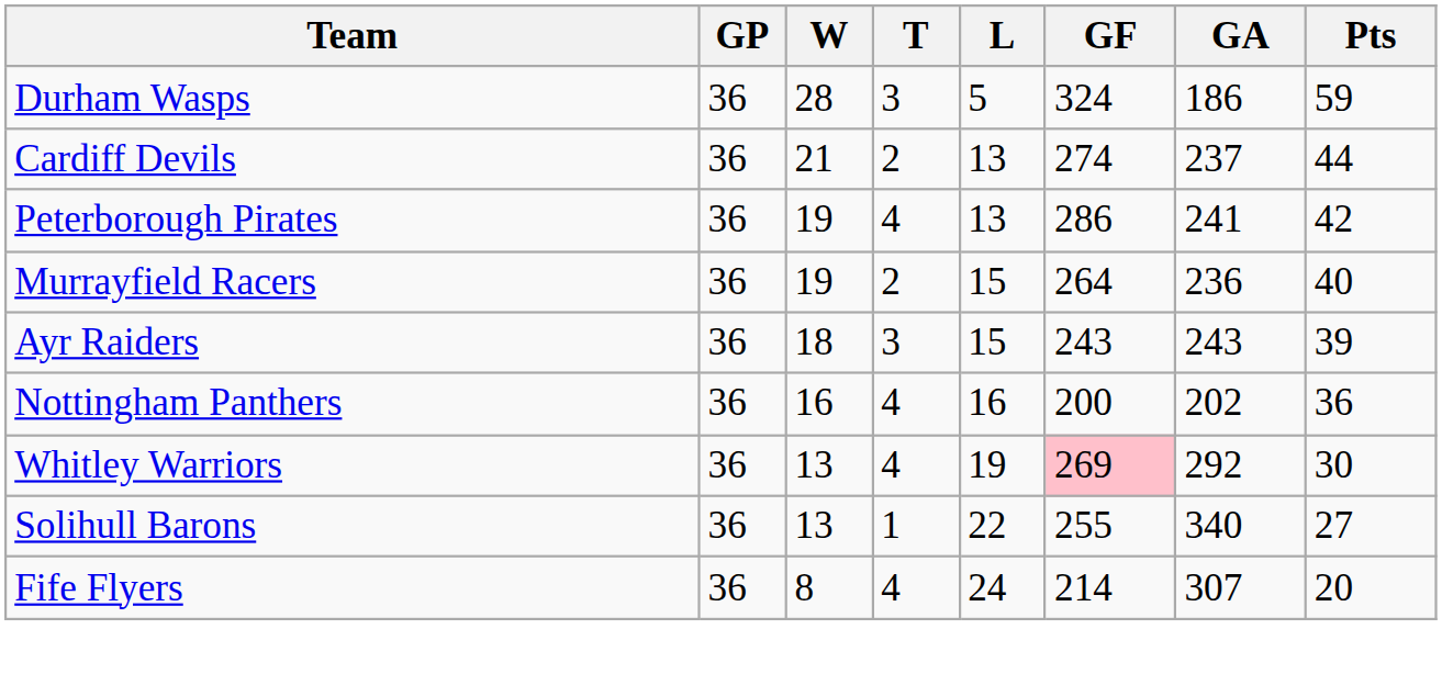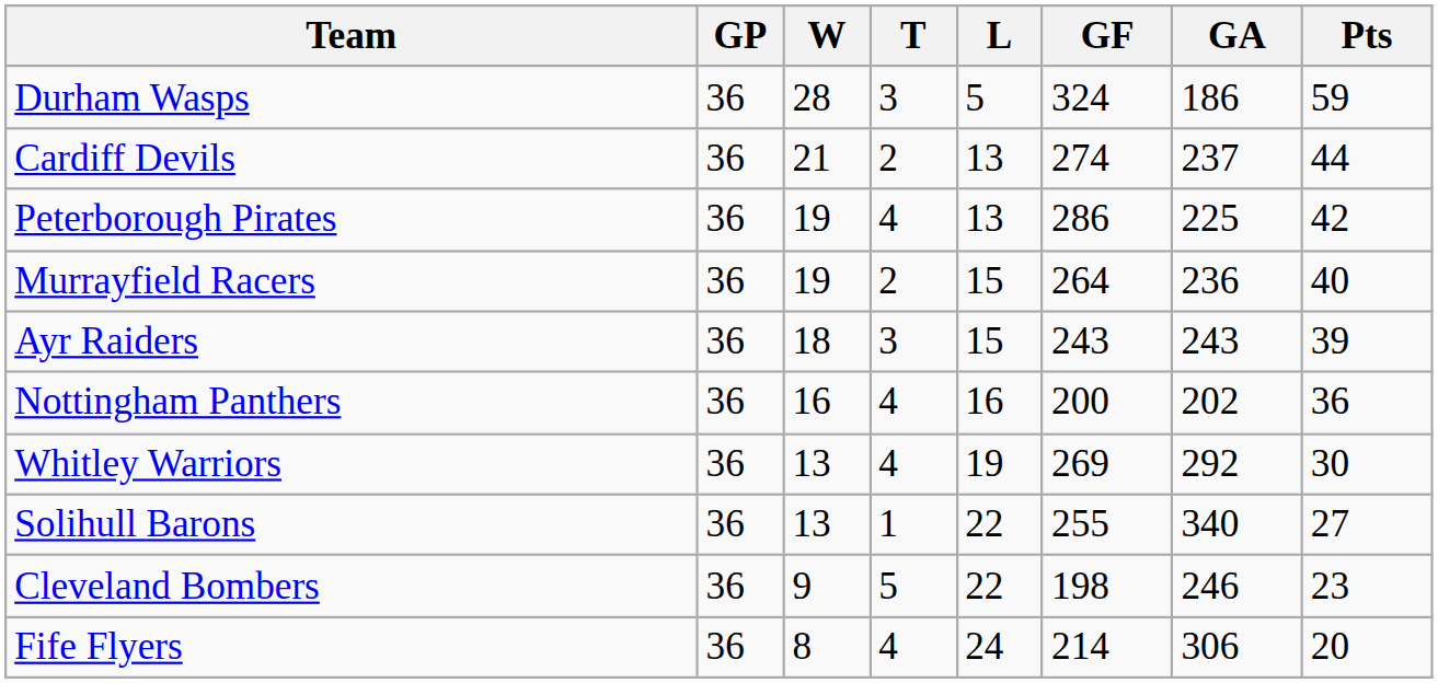Peterborough Pirates | GA: 241 -> 225
Whitley Warriors | GF: pink background -> no background
+ row: Cleveland Bombers | 36 | 9 | 5 | 22 | 198 | 246 | 23
Fife Flyers | GA: 307 -> 306
